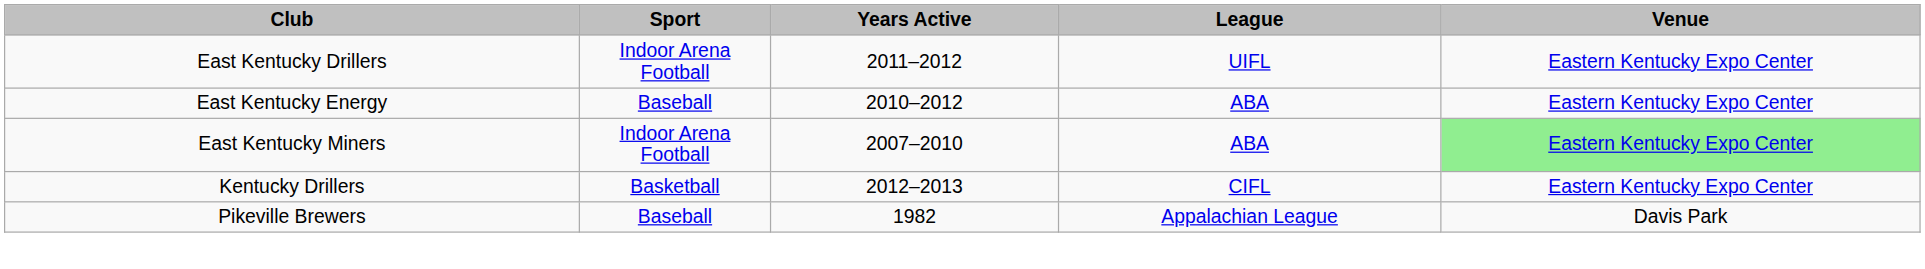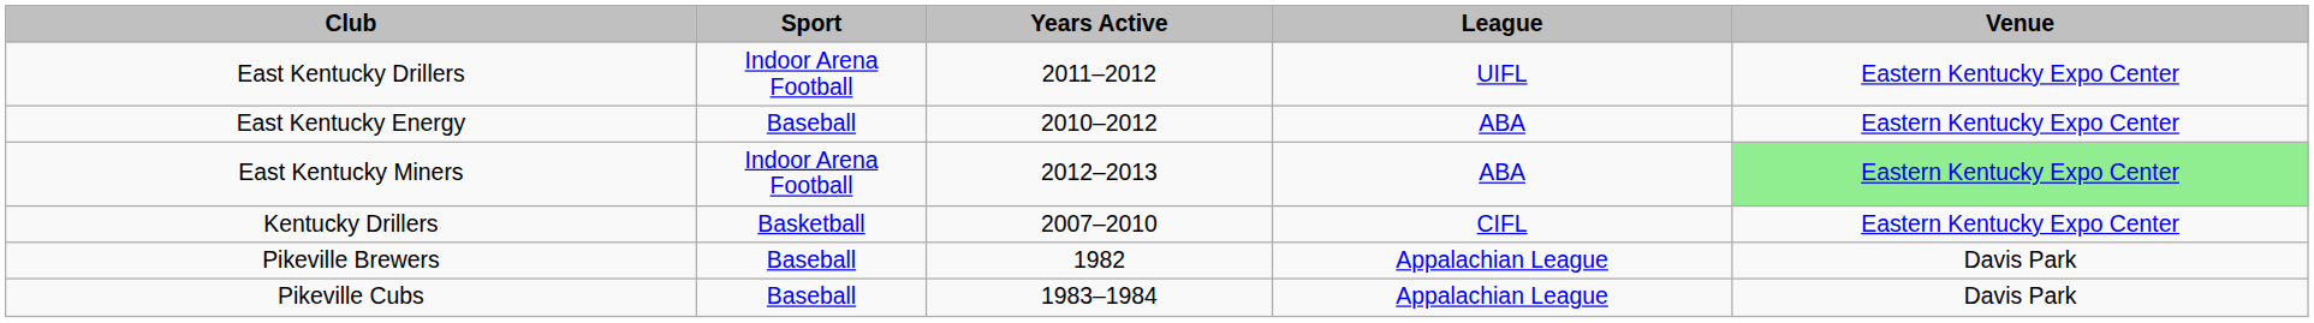East Kentucky Miners | Years Active: 2007–2010 -> 2012–2013
Kentucky Drillers | Years Active: 2012–2013 -> 2007–2010
+ row: Pikeville Cubs | Baseball | 1983–1984 | Appalachian League | Davis Park
